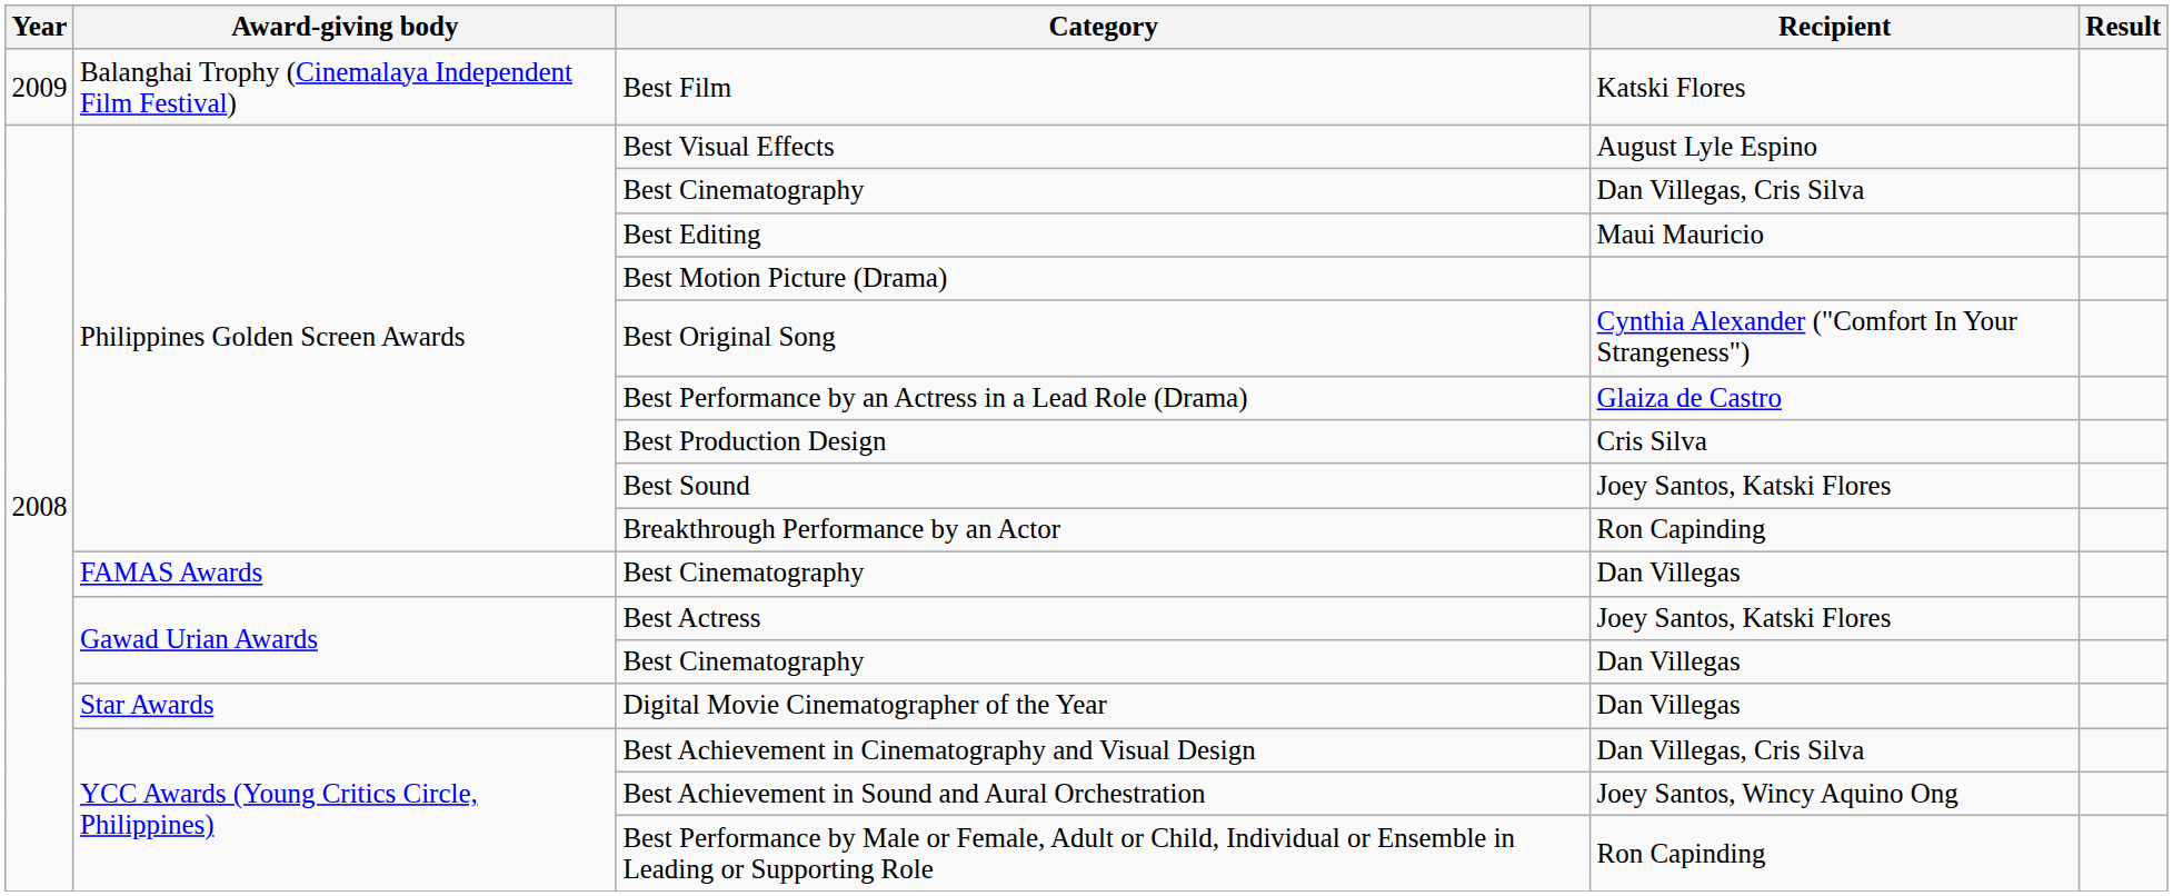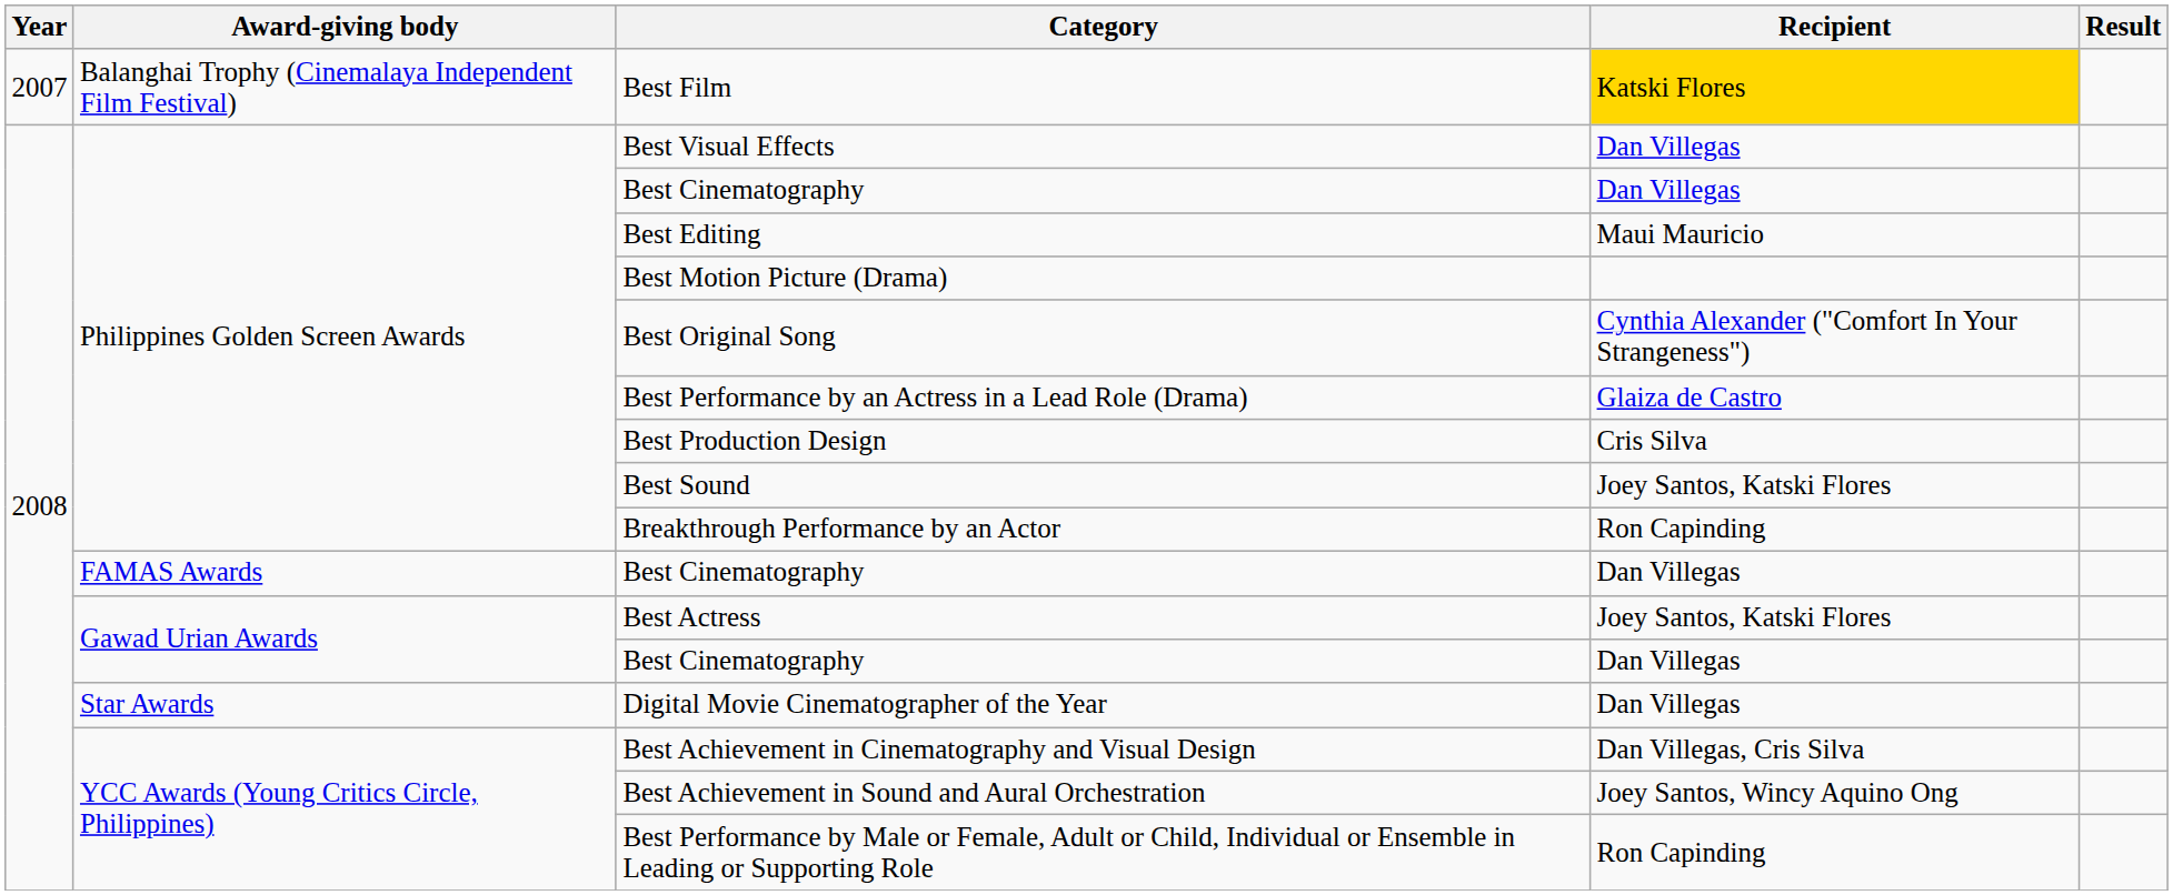Best Film | Year: 2009 -> 2007
Best Film | Recipient: no background -> gold background
Best Visual Effects | Recipient: August Lyle Espino -> Dan Villegas
Philippines Golden Screen Awards / Best Cinematography | Recipient: Dan Villegas, Cris Silva -> Dan Villegas
